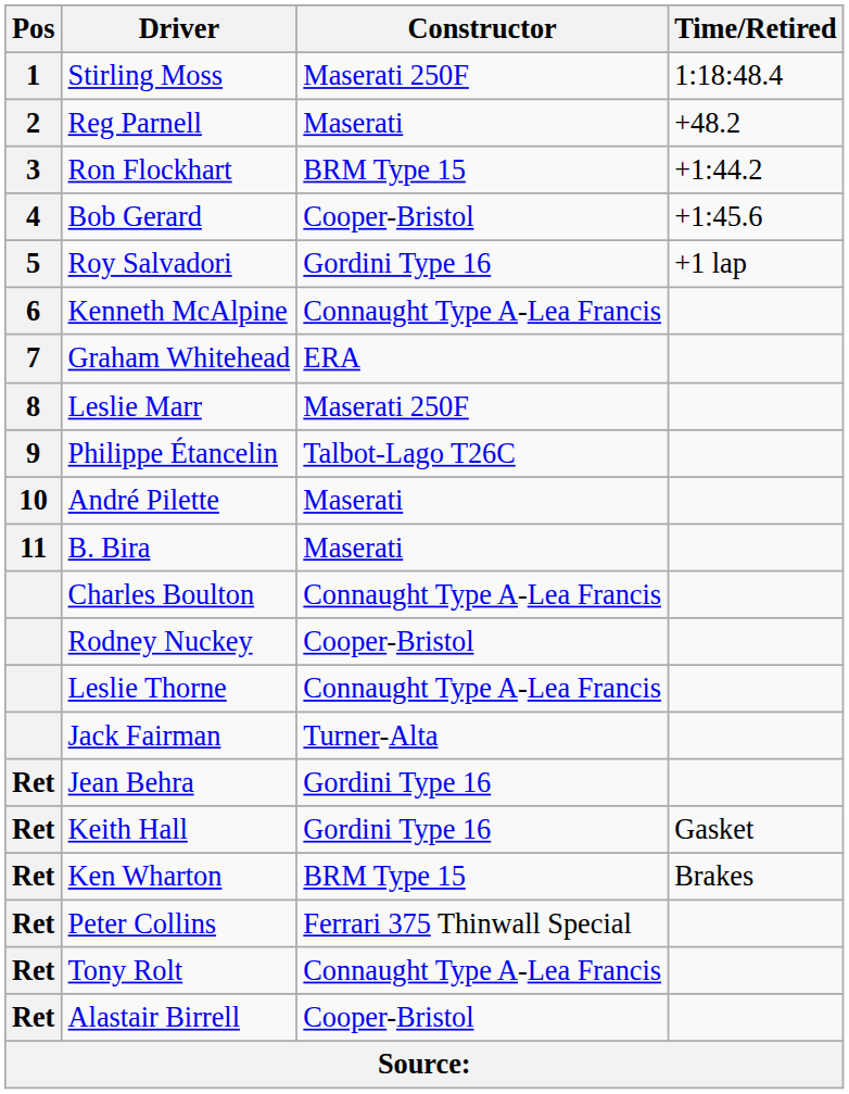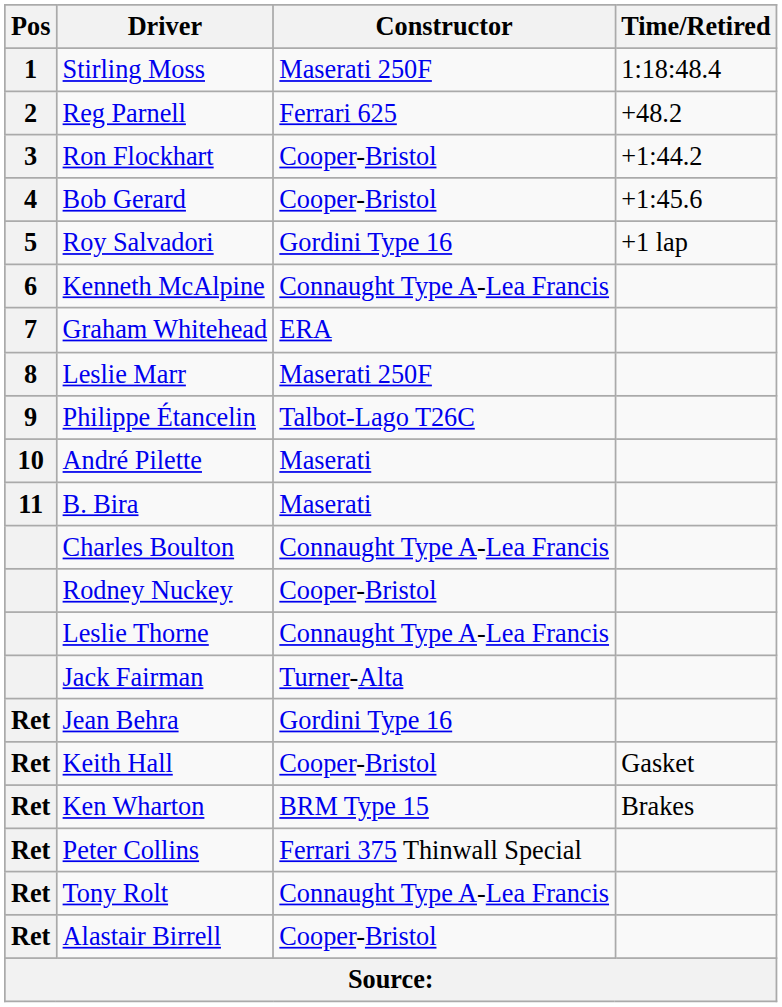Reg Parnell | Constructor: Maserati -> Ferrari 625
Ron Flockhart | Constructor: BRM Type 15 -> Cooper-Bristol
Keith Hall | Constructor: Gordini Type 16 -> Cooper-Bristol
